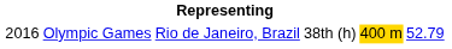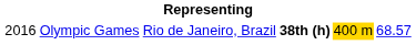Olympic Games | column 4: normal -> bold
Olympic Games | column 6: 52.79 -> 68.57
